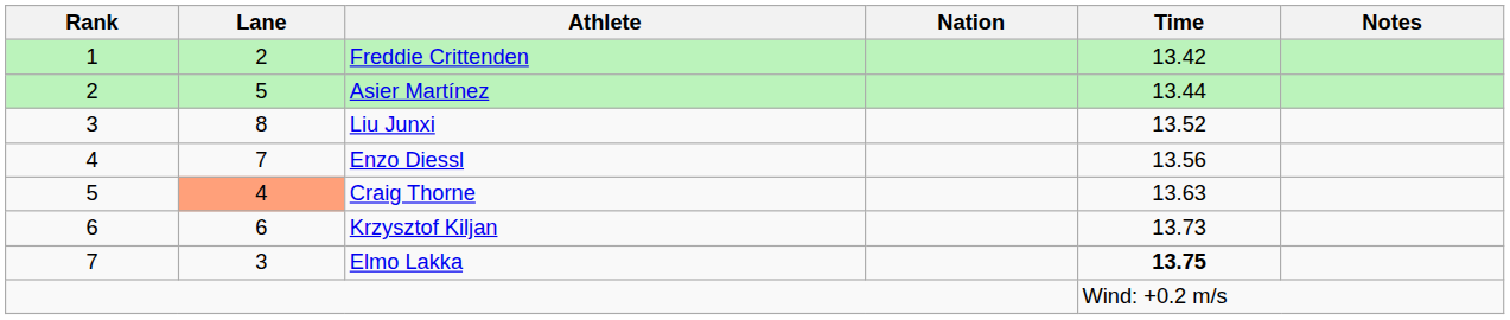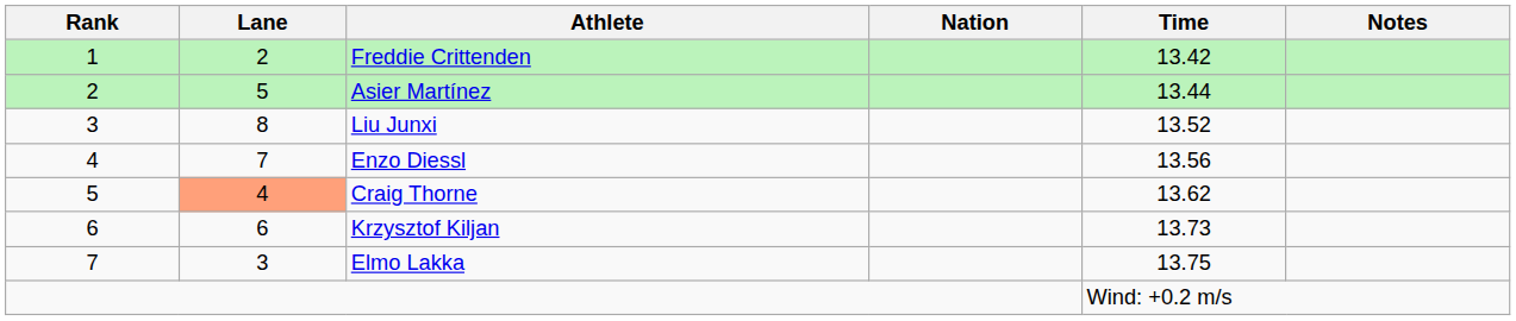Craig Thorne | Time: 13.63 -> 13.62
Elmo Lakka | Time: bold -> normal
